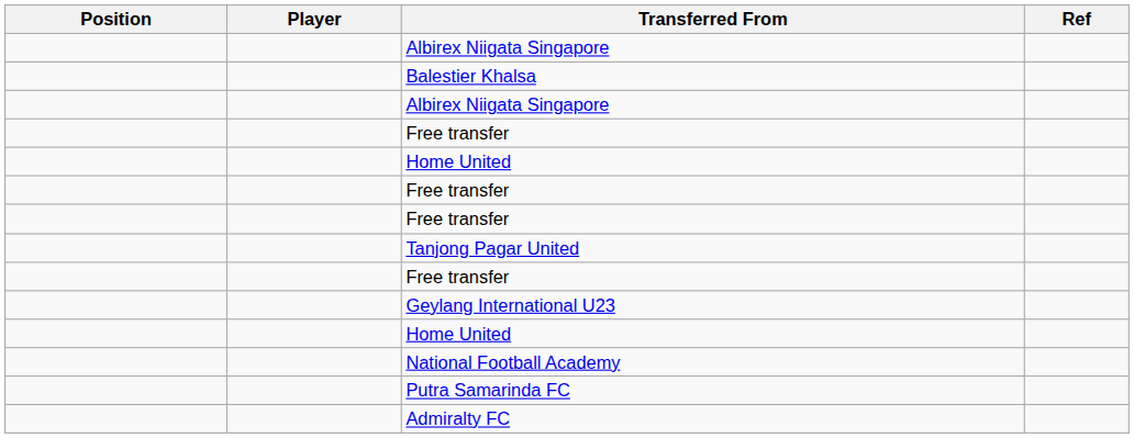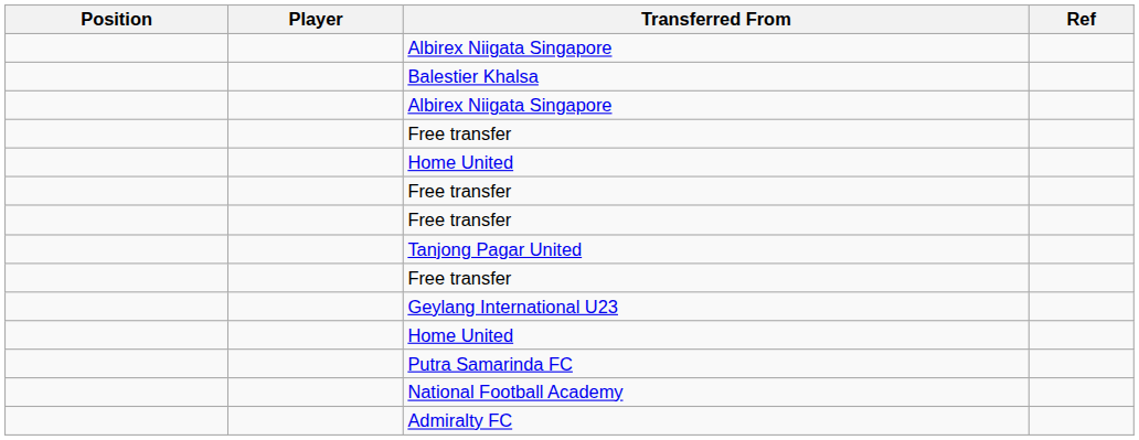rows swapped: Putra Samarinda FC <-> National Football Academy
